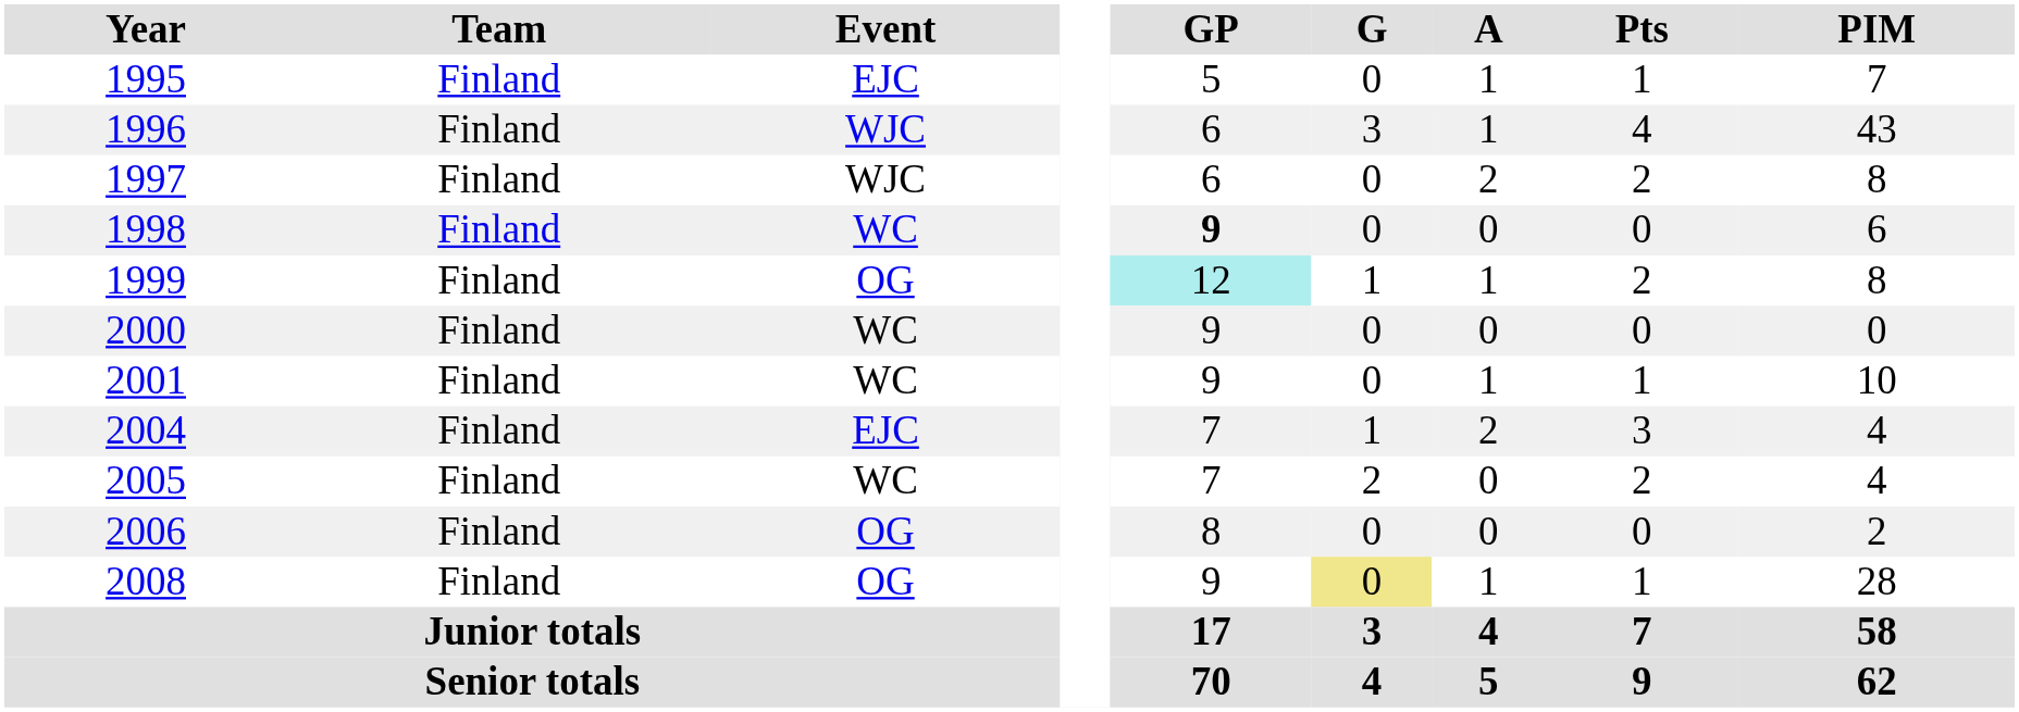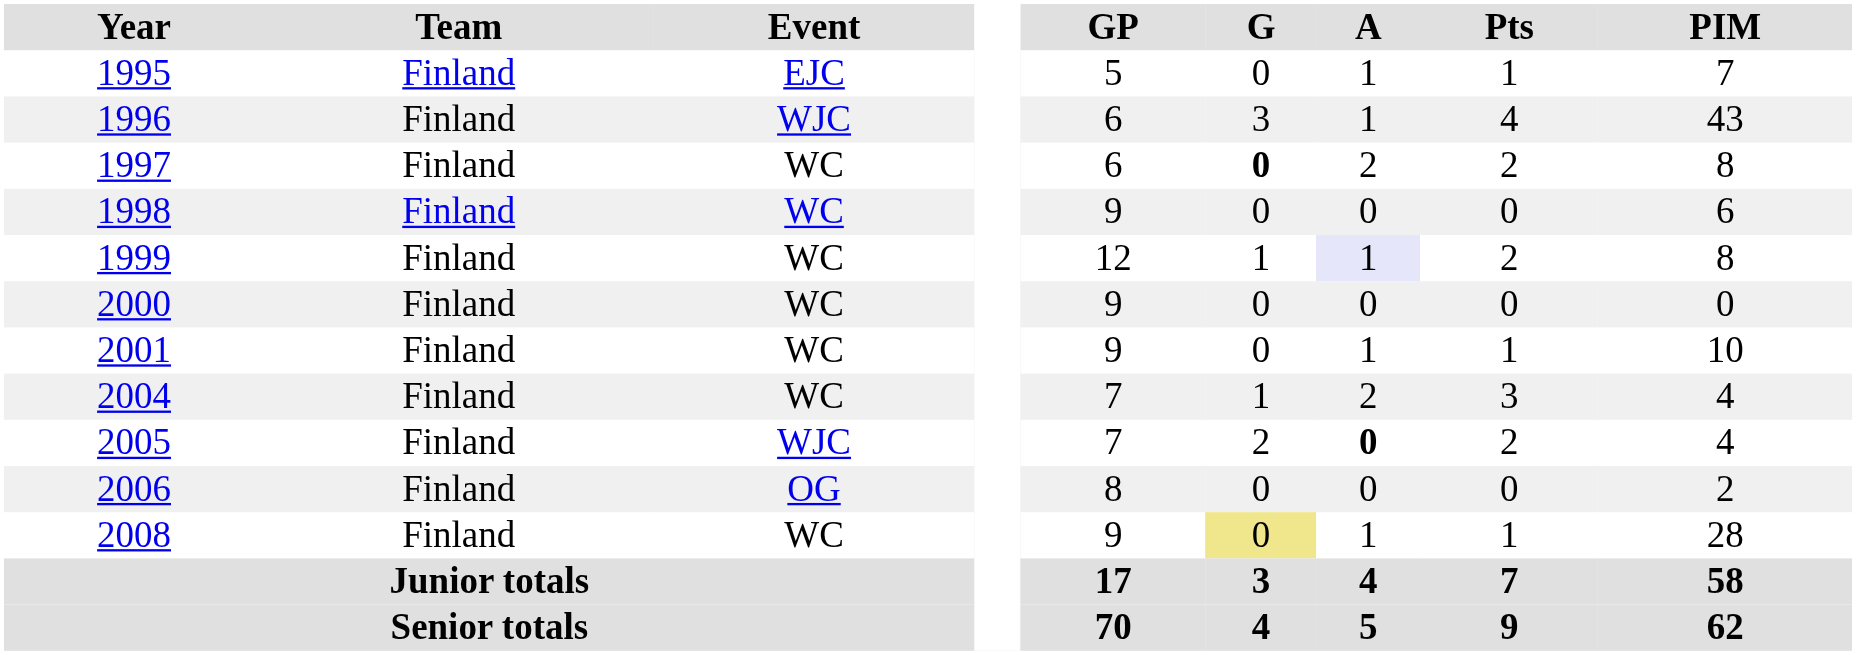1997 | Event: WJC -> WC
1997 | G: normal -> bold
1998 | GP: bold -> normal
1999 | Event: OG -> WC
1999 | GP: paleturquoise background -> no background
1999 | A: no background -> lavender background
2004 | Event: EJC -> WC
2005 | Event: WC -> WJC
2005 | A: normal -> bold
2008 | Event: OG -> WC
